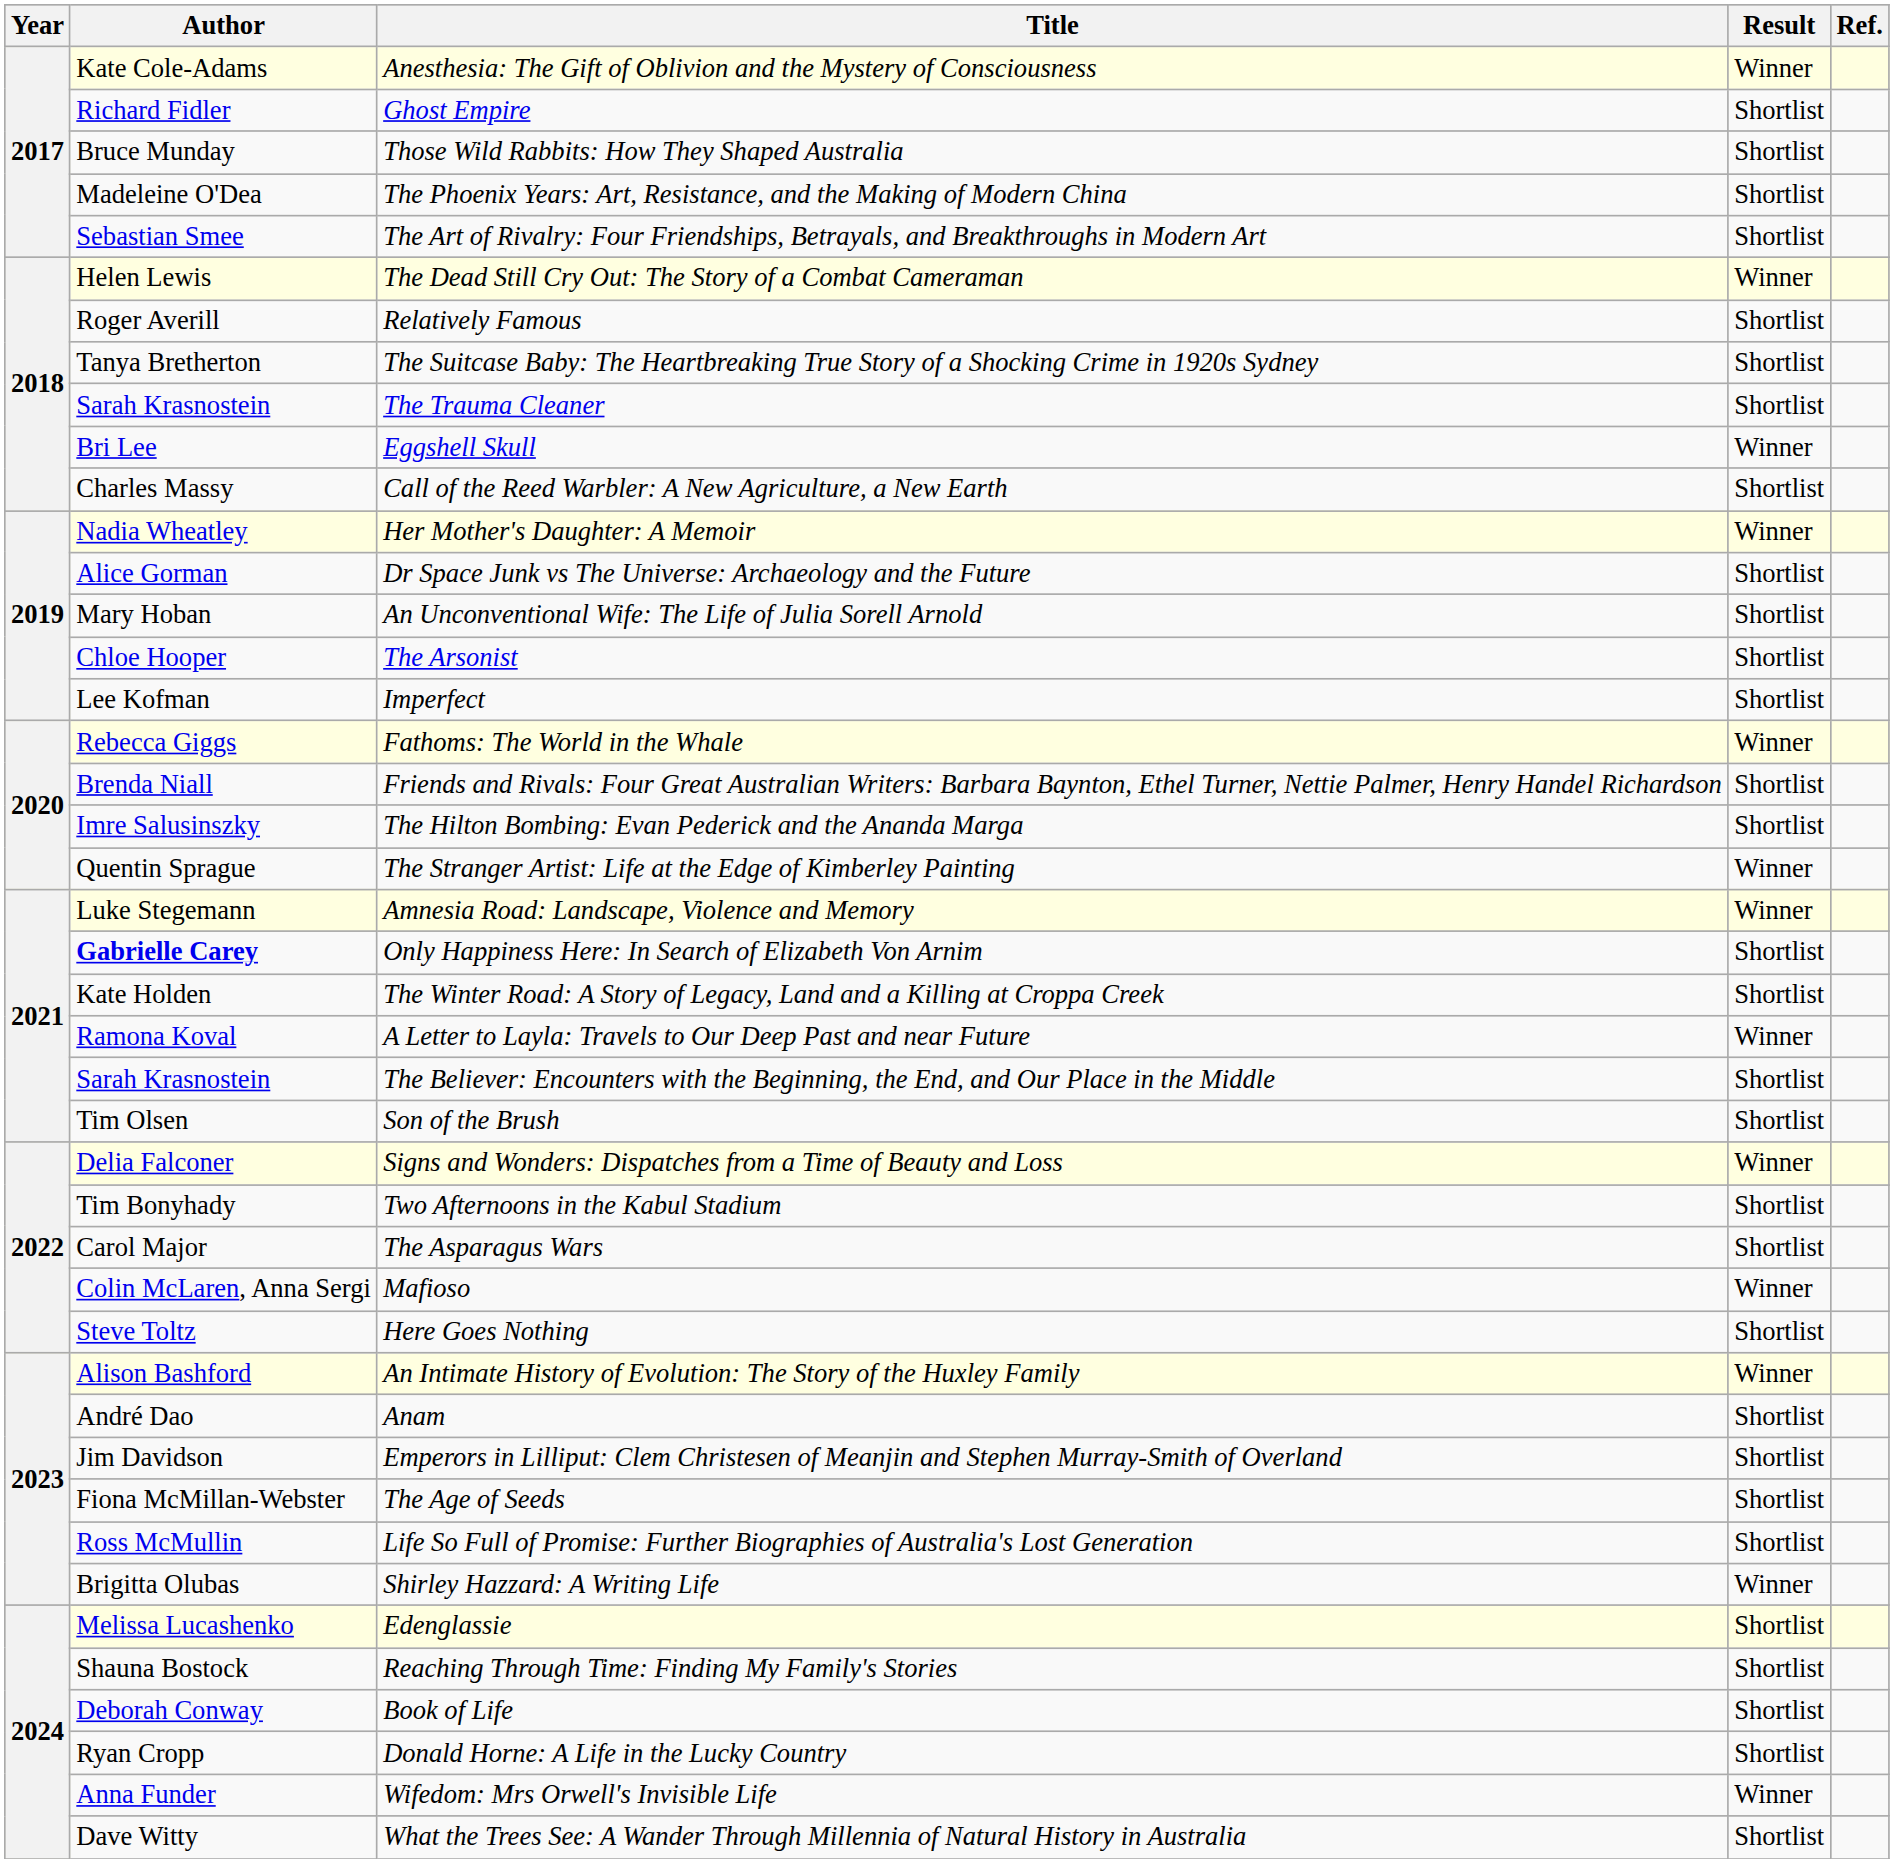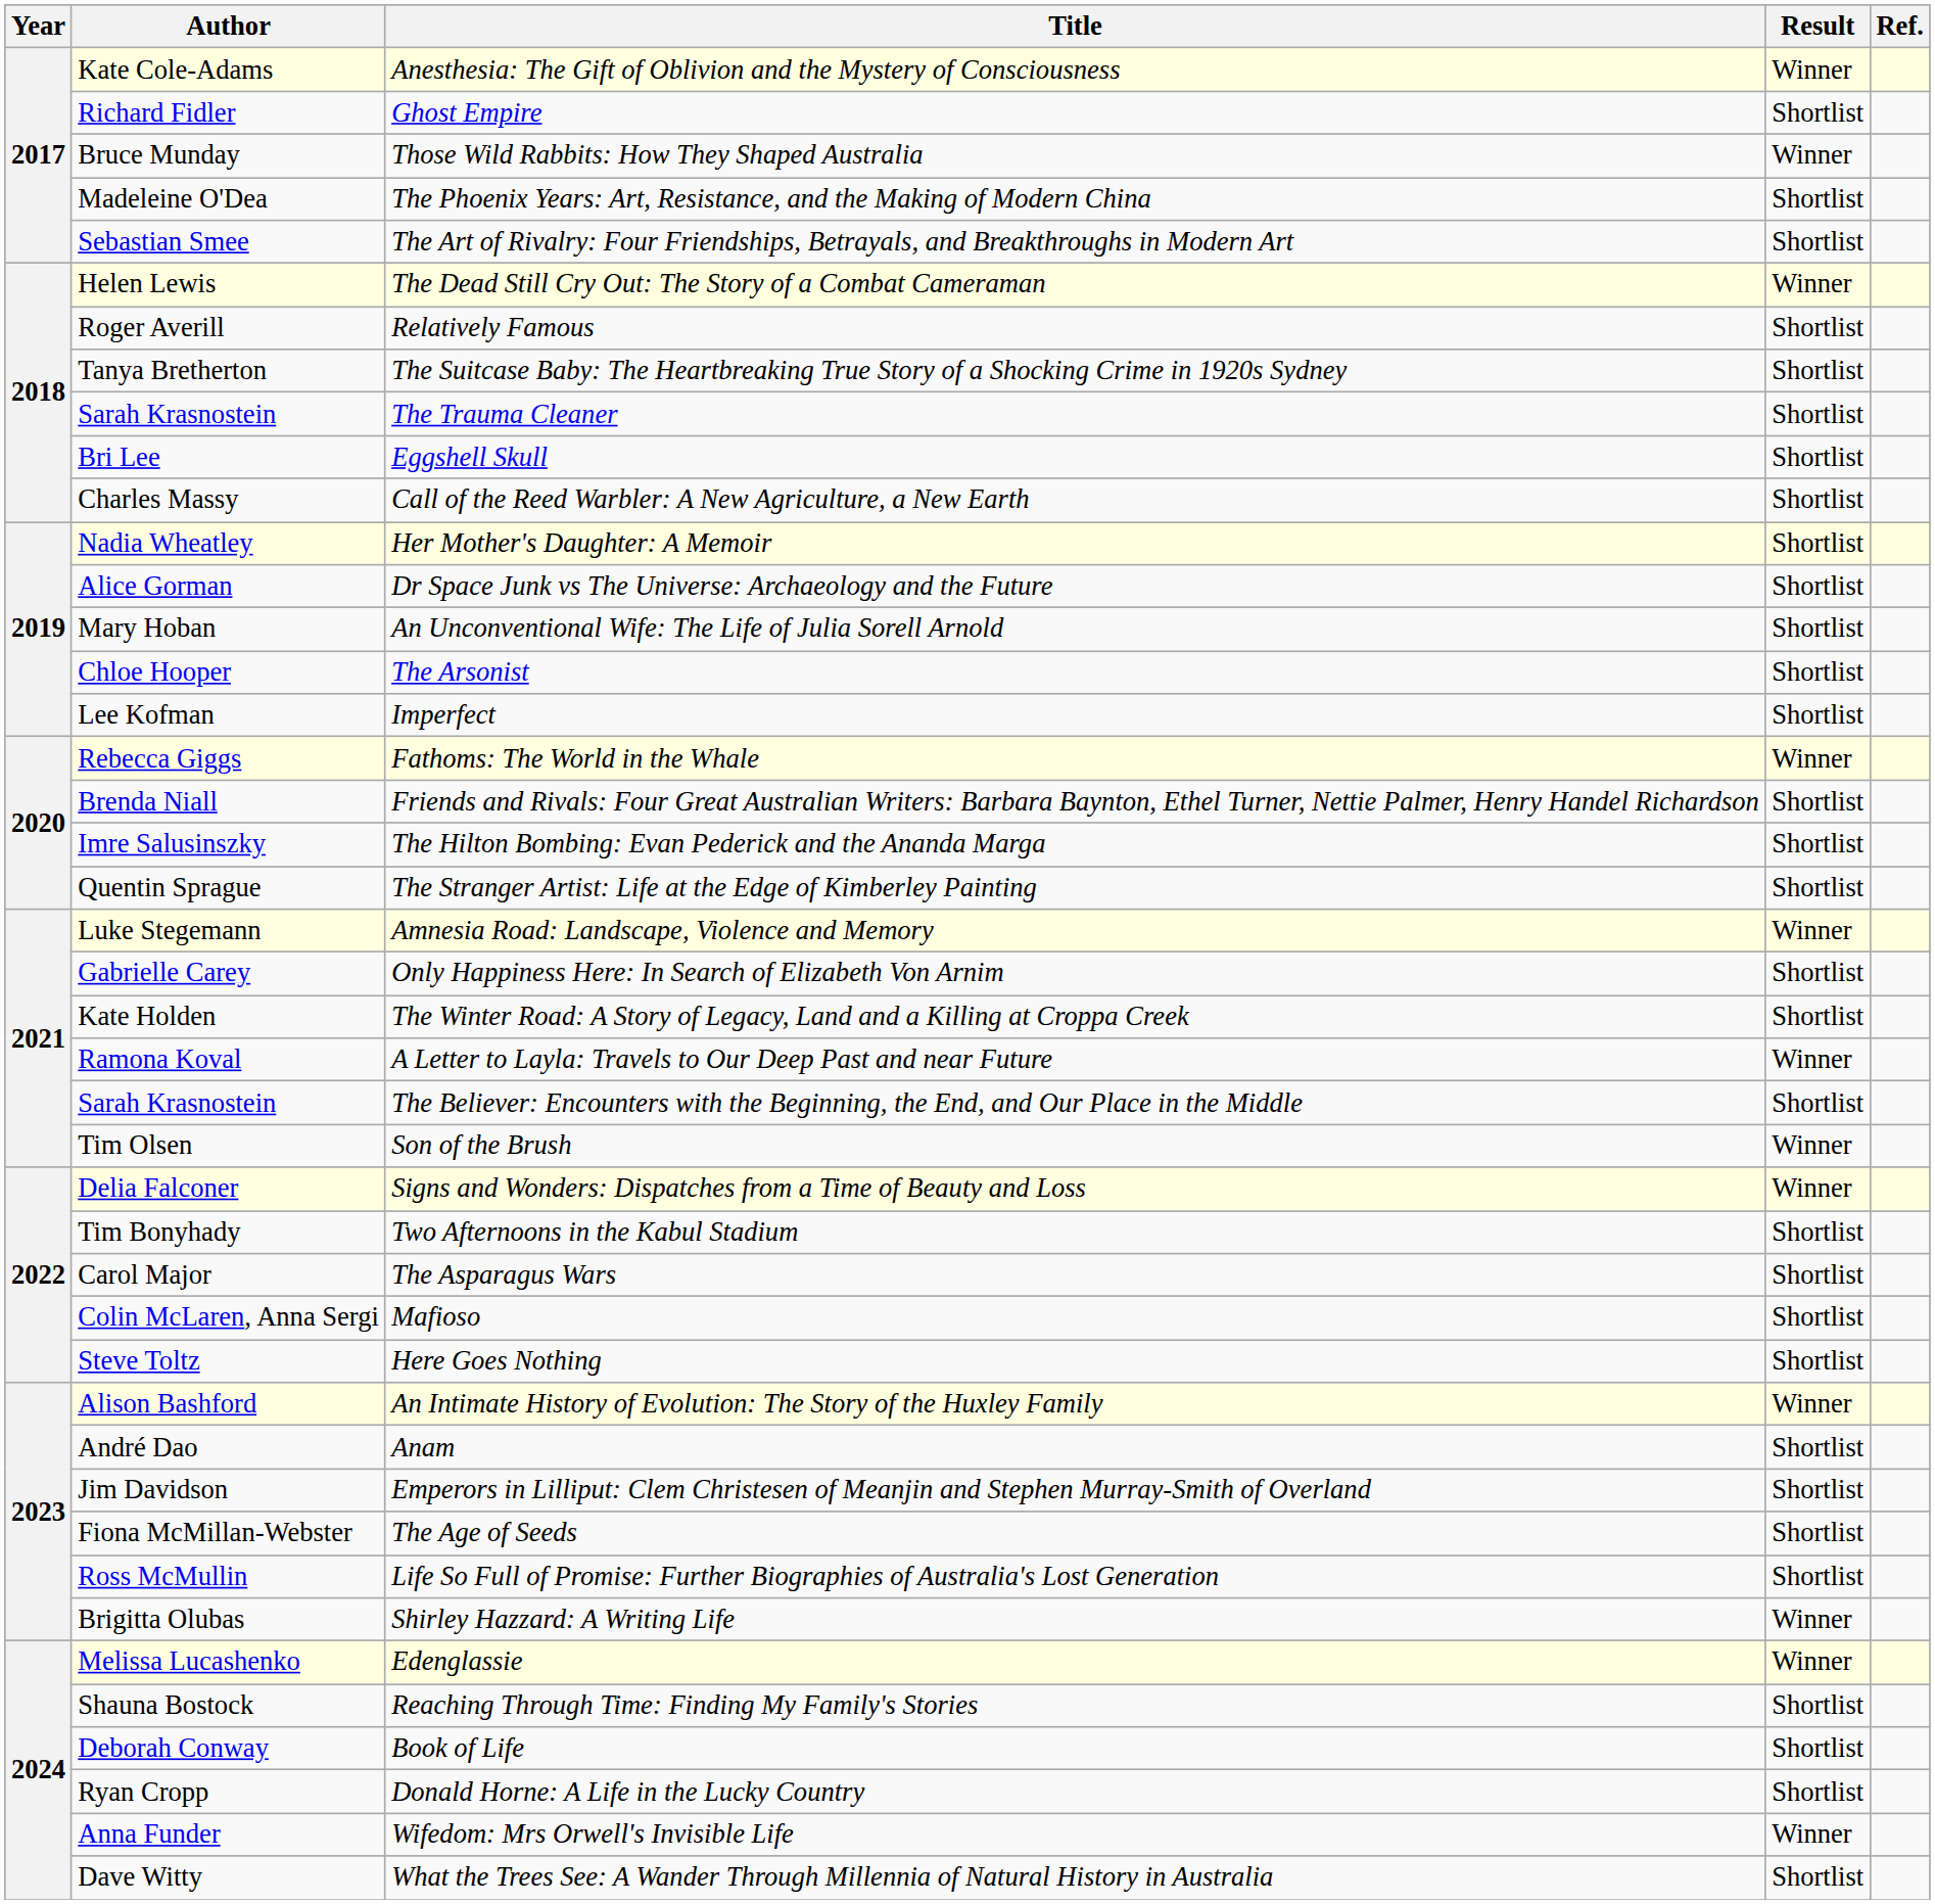Those Wild Rabbits: How They Shaped Australia | Result: Shortlist -> Winner
Eggshell Skull | Result: Winner -> Shortlist
Her Mother's Daughter: A Memoir | Result: Winner -> Shortlist
The Stranger Artist: Life at the Edge of Kimberley Painting | Result: Winner -> Shortlist
Only Happiness Here: In Search of Elizabeth Von Arnim | Author: bold -> normal
Son of the Brush | Result: Shortlist -> Winner
Mafioso | Result: Winner -> Shortlist
Edenglassie | Result: Shortlist -> Winner
